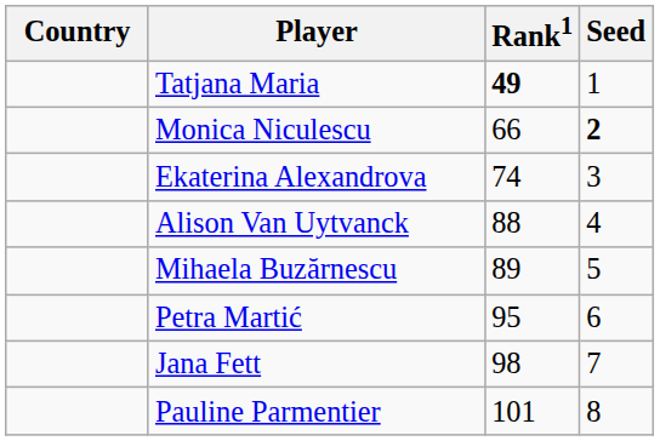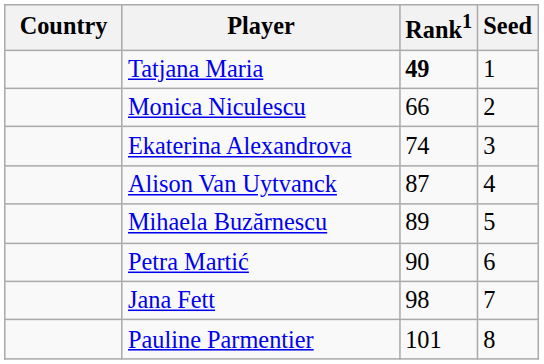Monica Niculescu | Seed: bold -> normal
Alison Van Uytvanck | Rank1: 88 -> 87
Petra Martić | Rank1: 95 -> 90
